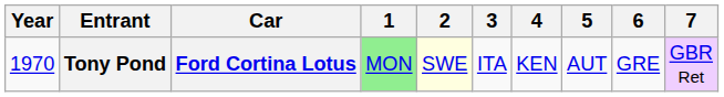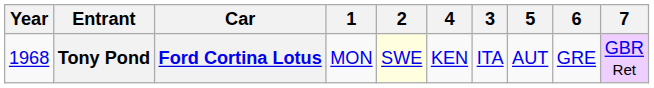columns swapped: 3 <-> 4
Tony Pond | Year: 1970 -> 1968
Tony Pond | 1: lightgreen background -> no background
